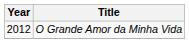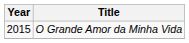O Grande Amor da Minha Vida | Year: 2012 -> 2015
